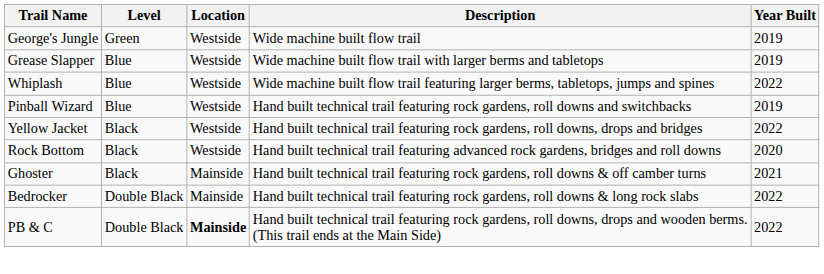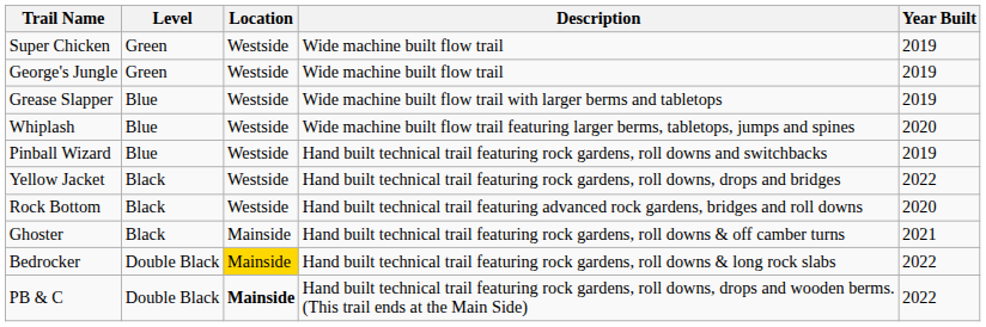+ row: Super Chicken | Green | Westside | Wide machine built flow trail | 2019
Whiplash | Year Built: 2022 -> 2020
Bedrocker | Location: no background -> gold background
